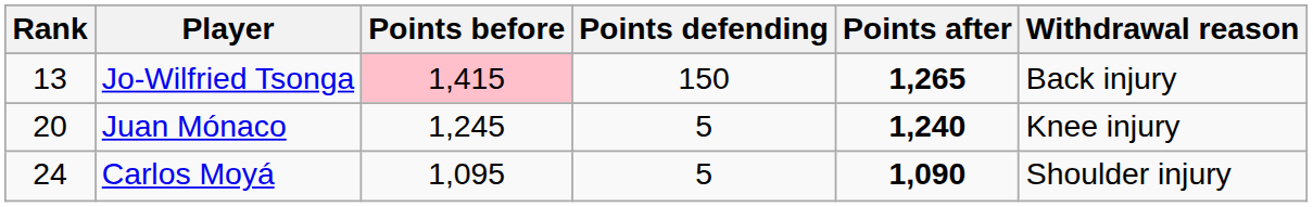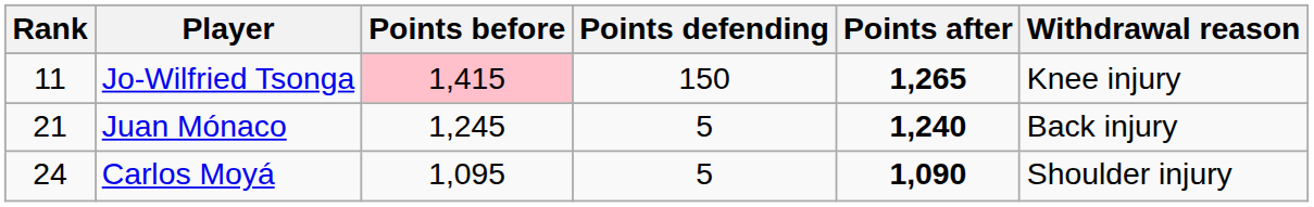Jo-Wilfried Tsonga | Rank: 13 -> 11
Jo-Wilfried Tsonga | Withdrawal reason: Back injury -> Knee injury
Juan Mónaco | Rank: 20 -> 21
Juan Mónaco | Withdrawal reason: Knee injury -> Back injury
